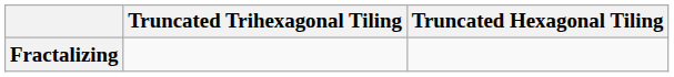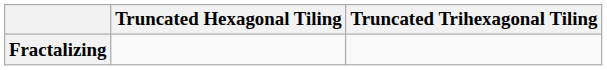columns swapped: Truncated Hexagonal Tiling <-> Truncated Trihexagonal Tiling
